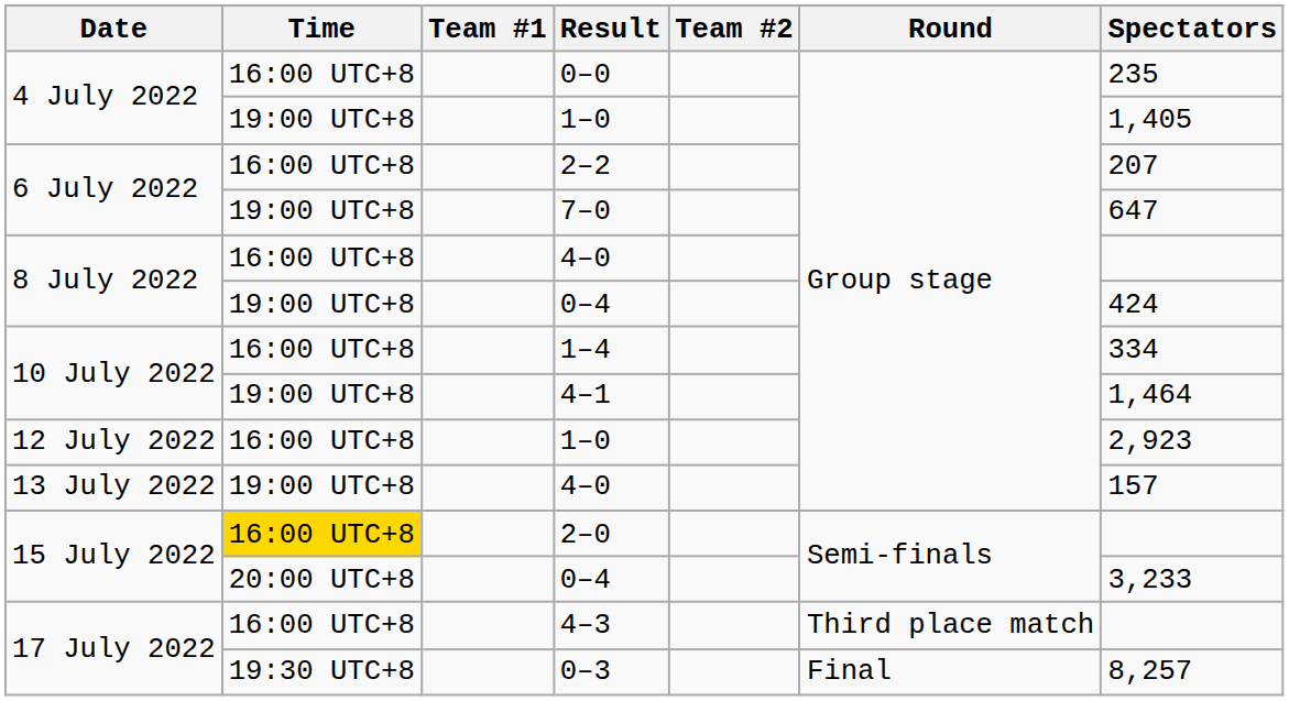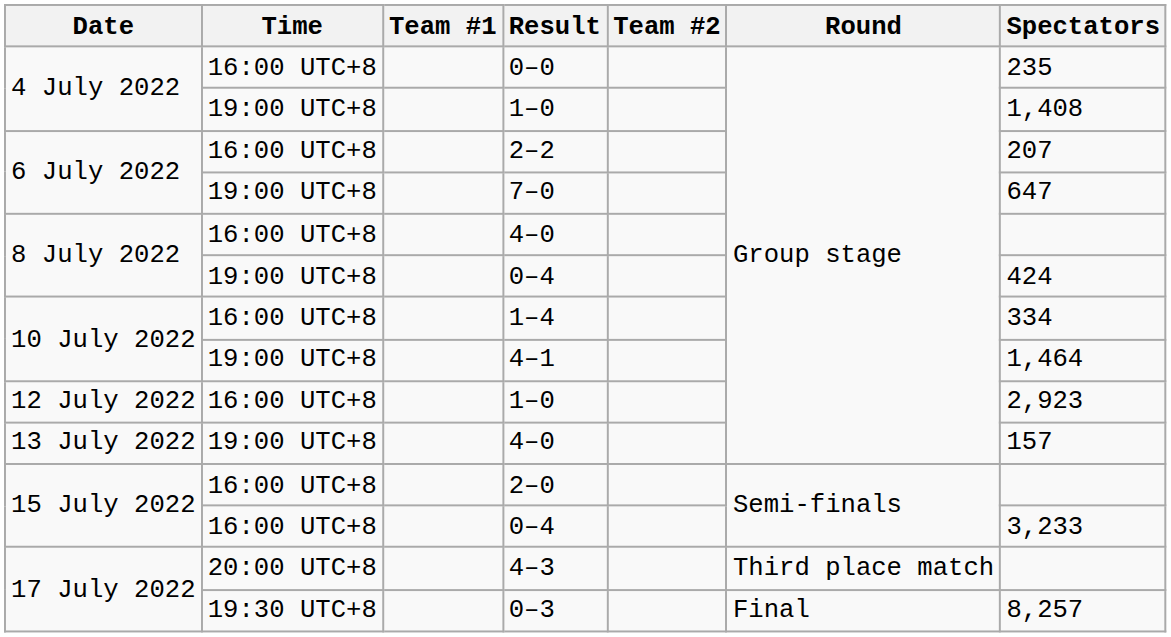4 July 2022 / 1–0 | Spectators: 1,405 -> 1,408
2–0 | Time: gold background -> no background
15 July 2022 / 0–4 | Time: 20:00 UTC+8 -> 16:00 UTC+8
4–3 | Time: 16:00 UTC+8 -> 20:00 UTC+8
